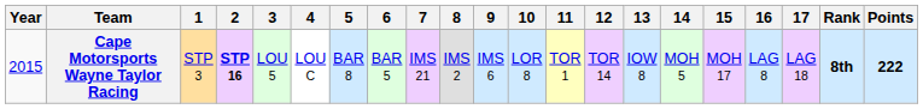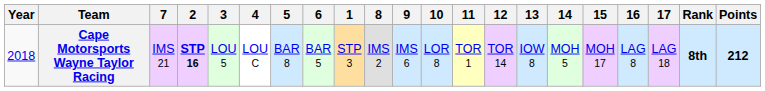columns swapped: 1 <-> 7
Cape Motorsports Wayne Taylor Racing | Year: 2015 -> 2018
Cape Motorsports Wayne Taylor Racing | Points: 222 -> 212
